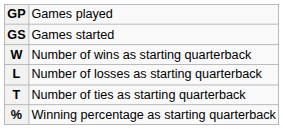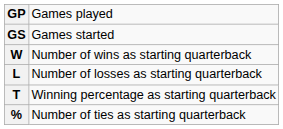T | column 2: Number of ties as starting quarterback -> Winning percentage as starting quarterback
% | column 2: Winning percentage as starting quarterback -> Number of ties as starting quarterback
